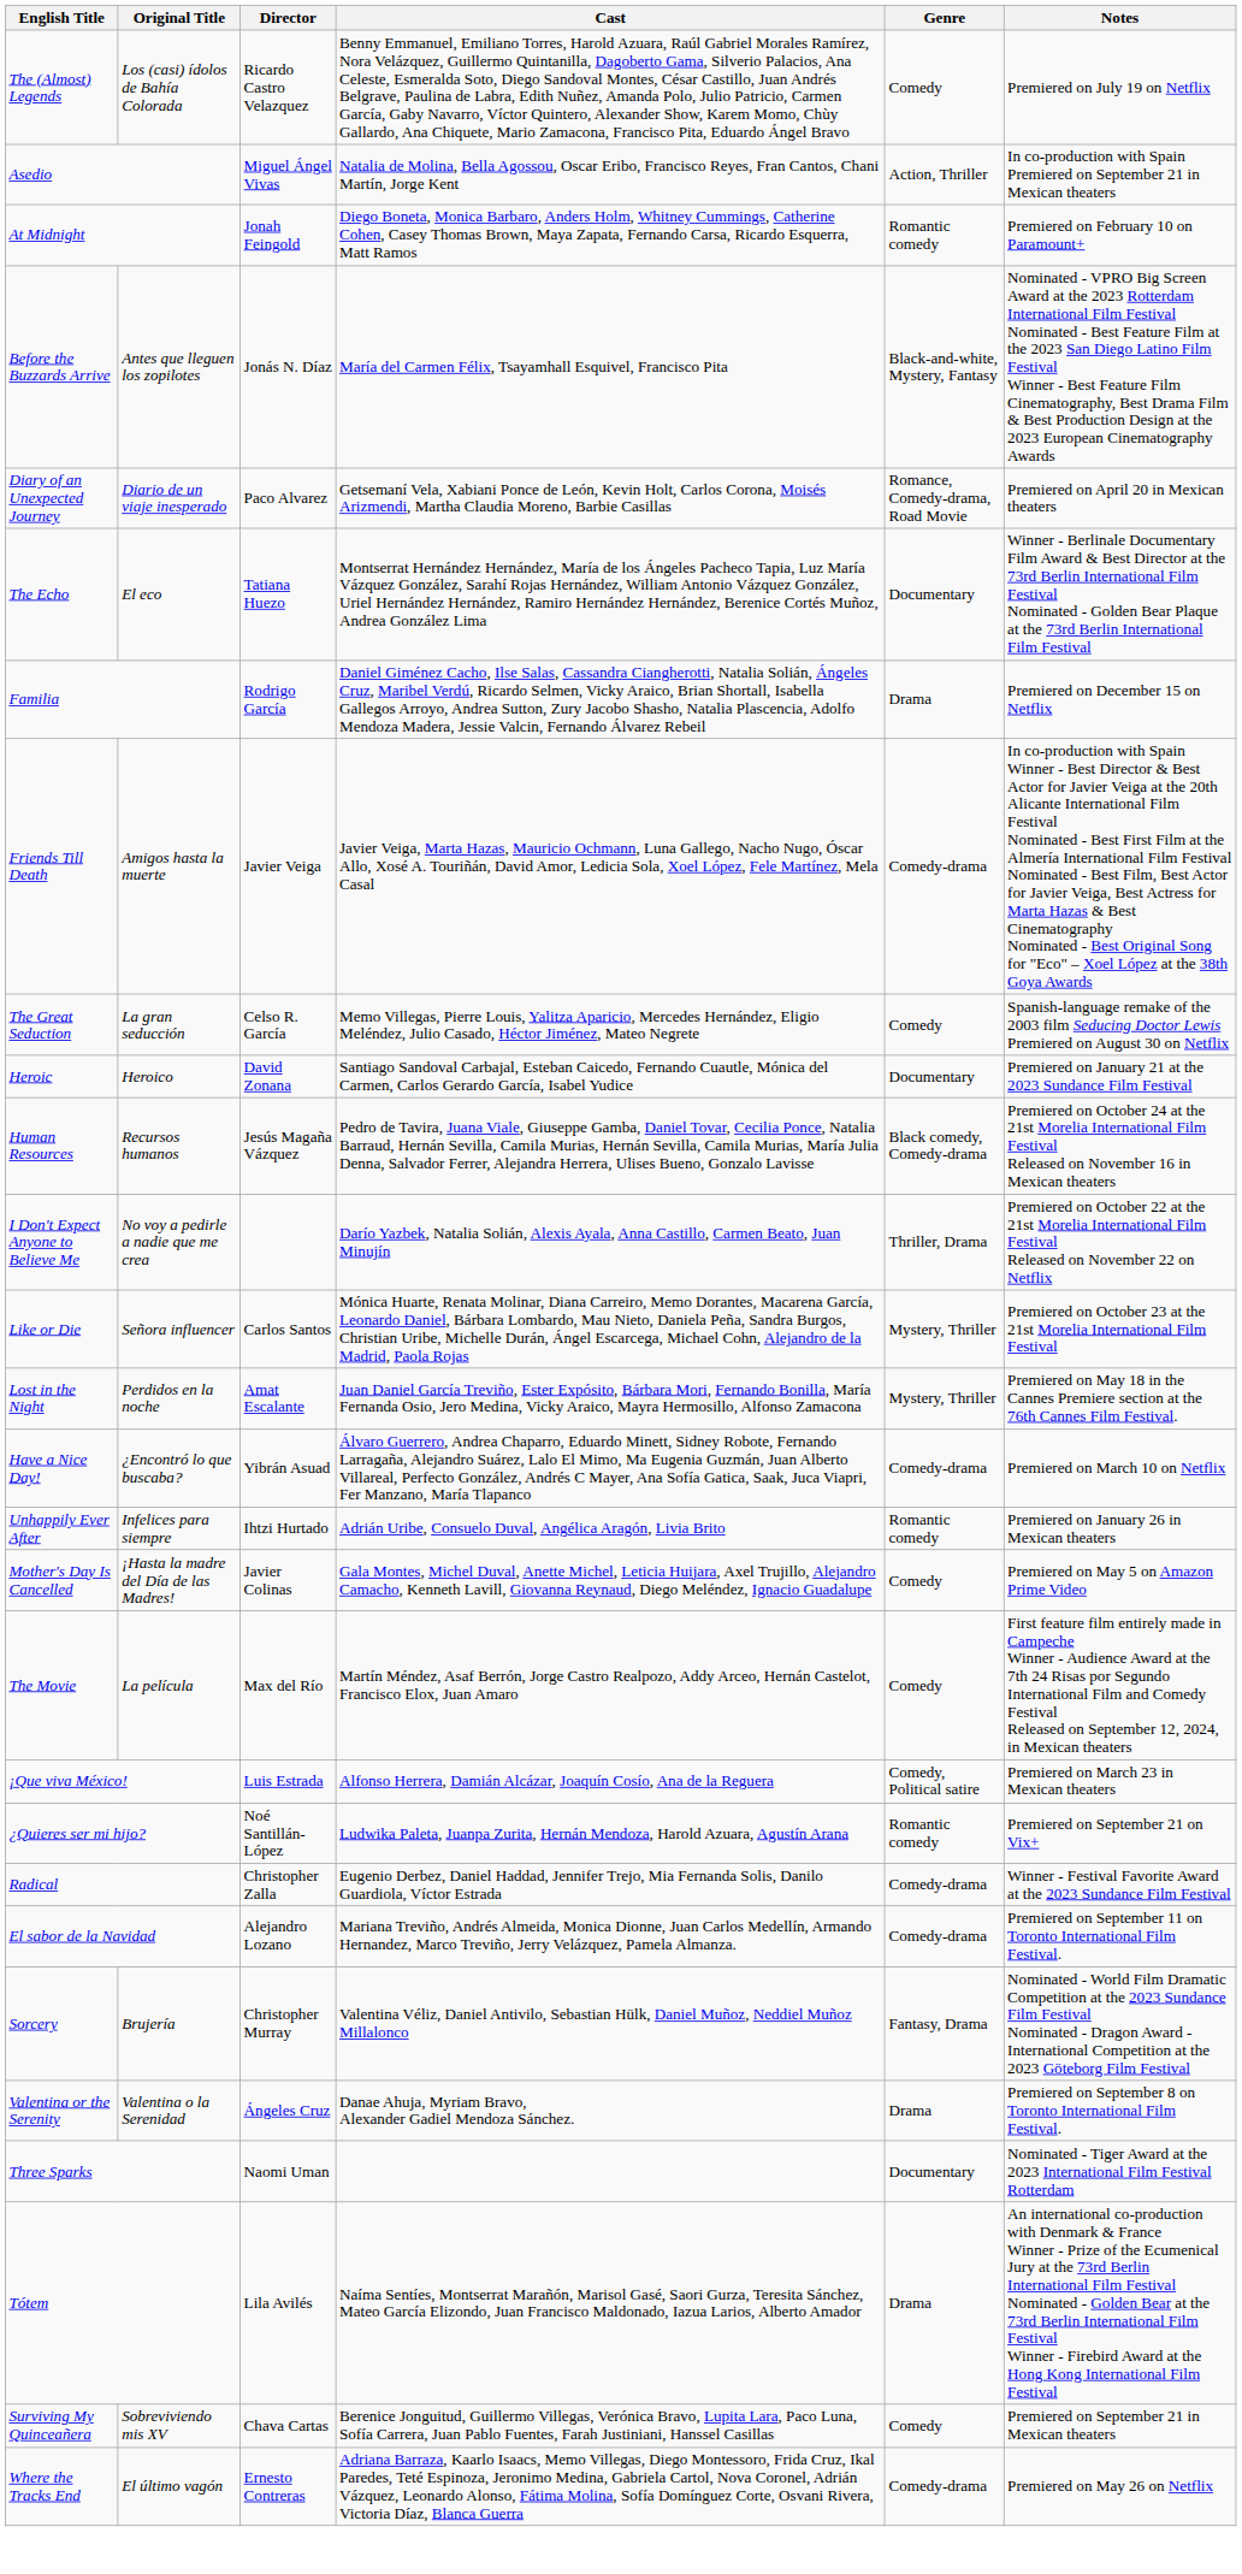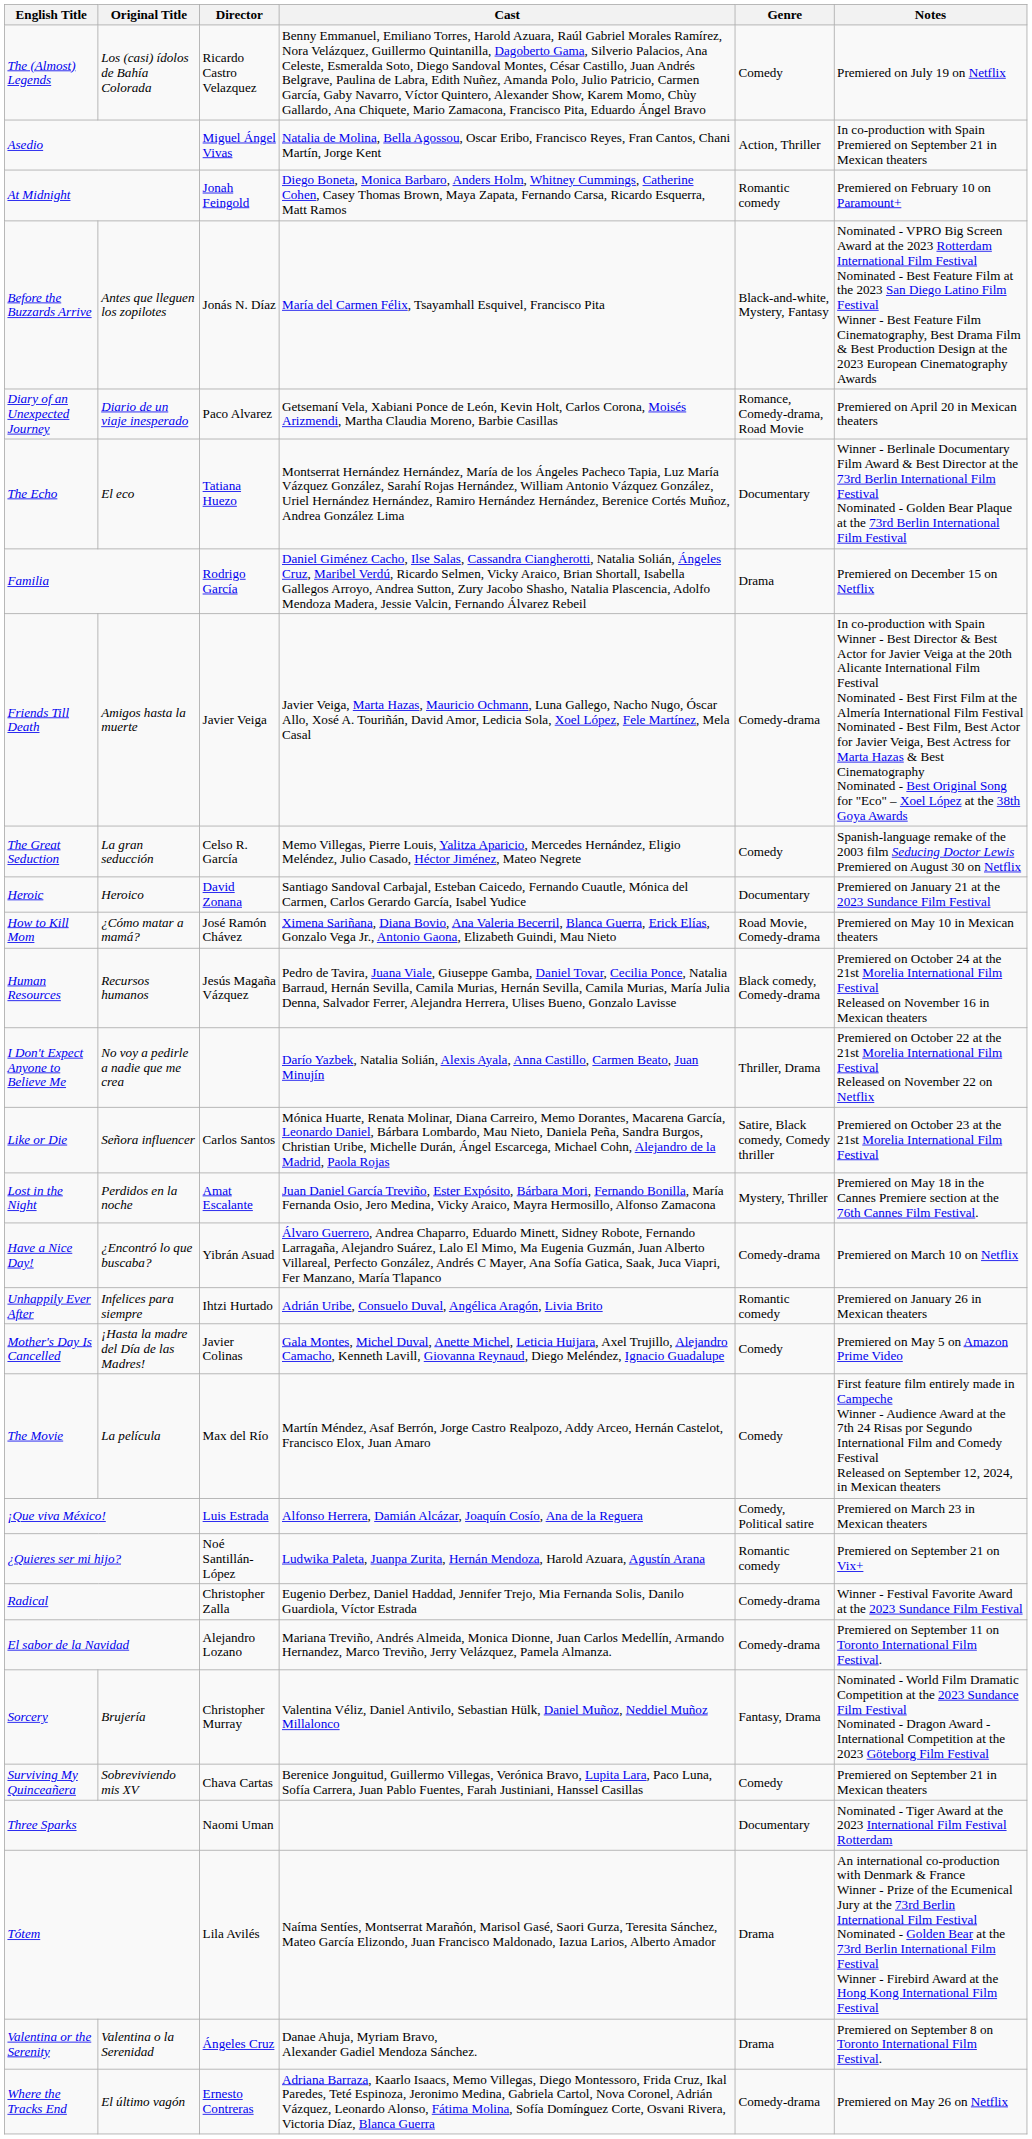+ row: How to Kill Mom | ¿Cómo matar a mamá? | José Ramón Chávez | Ximena Sariñana, Diana Bovio, Ana Valeria Becerril, Blanca Guerra, Erick Elías, Gonzalo Vega Jr., Antonio Gaona, Elizabeth Guindi, Mau Nieto | Road Movie, Comedy-drama | Premiered on May 10 in Mexican theaters
Like or Die | Genre: Mystery, Thriller -> Satire, Black comedy, Comedy thriller
rows swapped: Surviving My Quinceañera <-> Valentina or the Serenity
